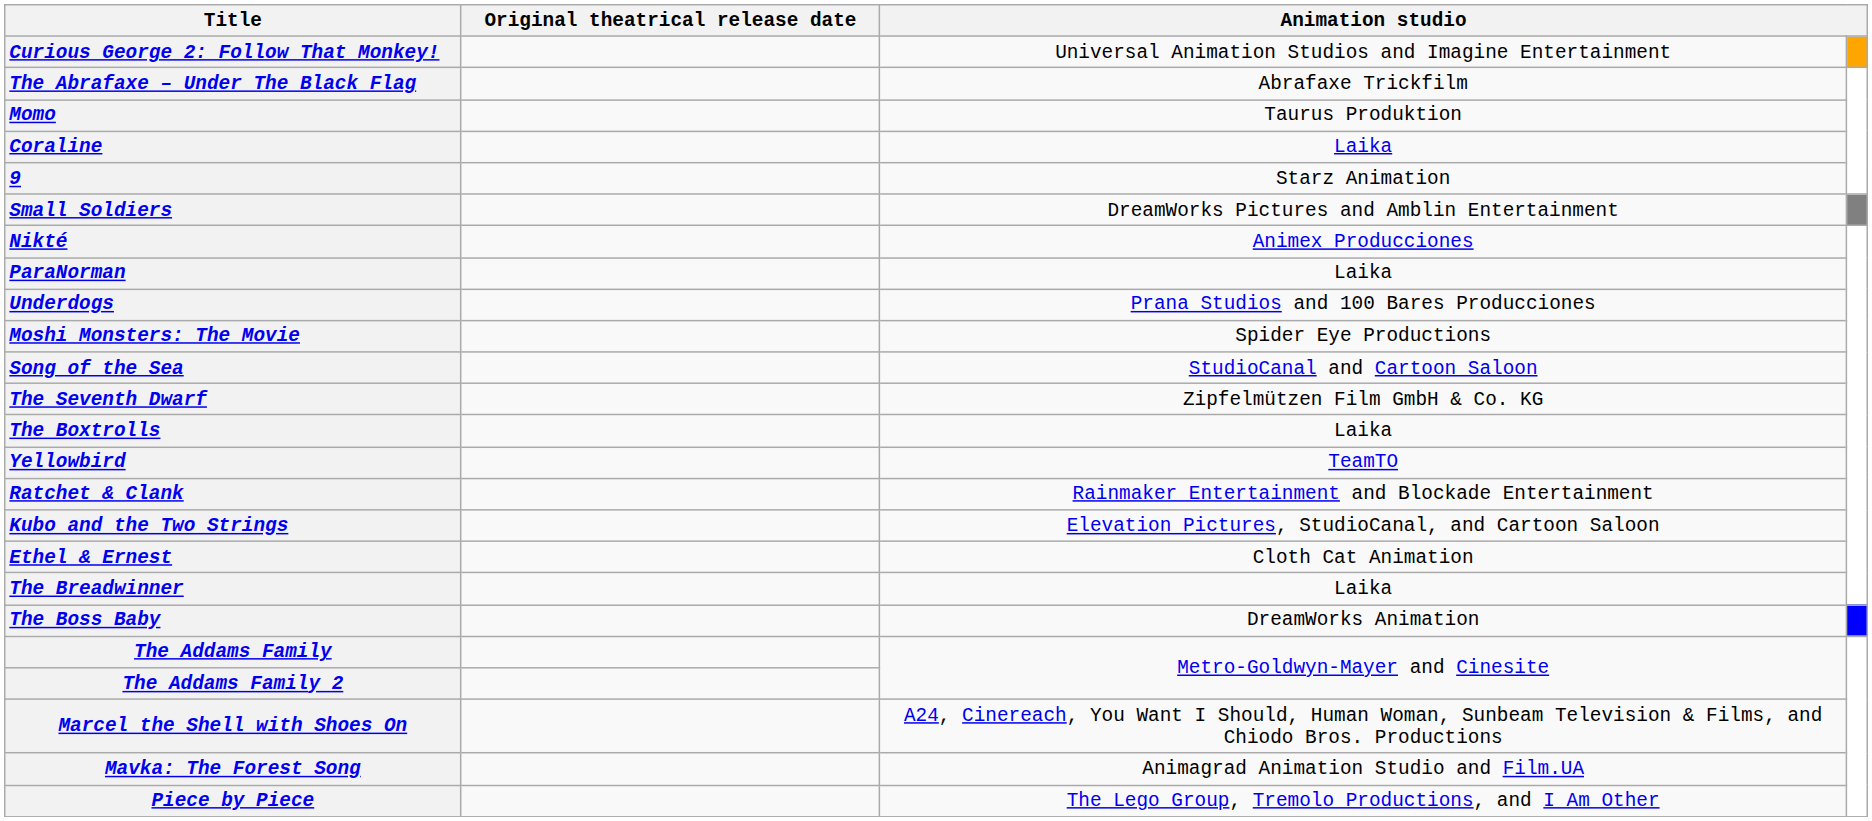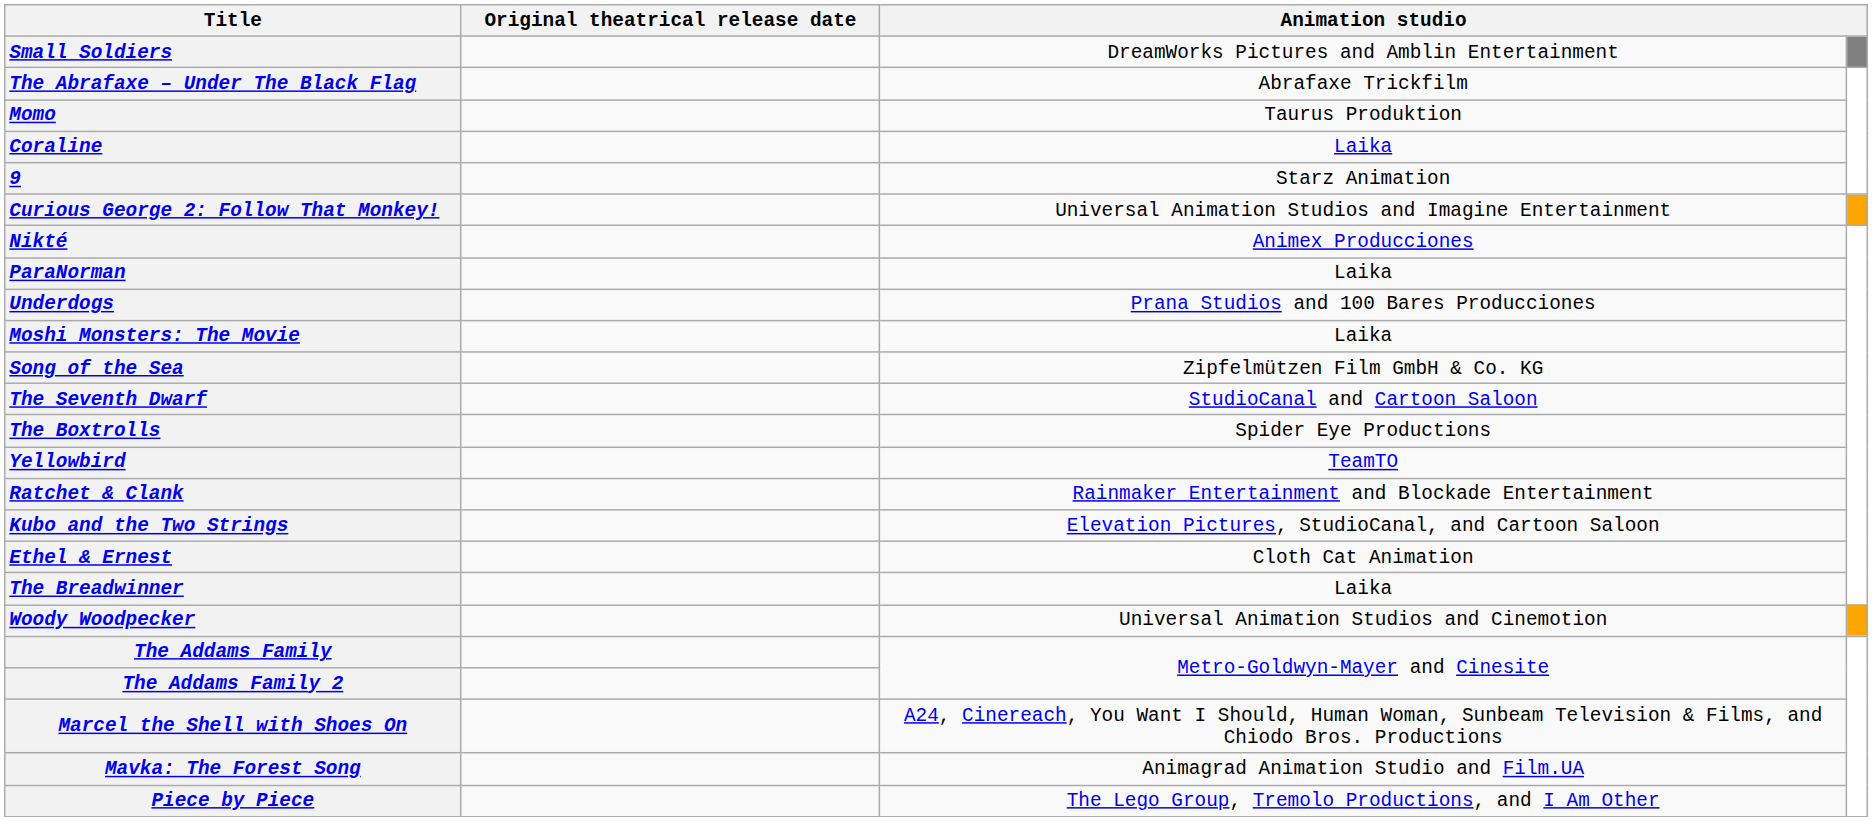rows swapped: Small Soldiers <-> Curious George 2: Follow That Monkey!
Moshi Monsters: The Movie | column 3: Spider Eye Productions -> Laika
Song of the Sea | column 3: StudioCanal and Cartoon Saloon -> Zipfelmützen Film GmbH & Co. KG
The Seventh Dwarf | column 3: Zipfelmützen Film GmbH & Co. KG -> StudioCanal and Cartoon Saloon
The Boxtrolls | column 3: Laika -> Spider Eye Productions
+ row: Woody Woodpecker | Universal Animation Studios and Cinemotion
- row: The Boss Baby | DreamWorks Animation
